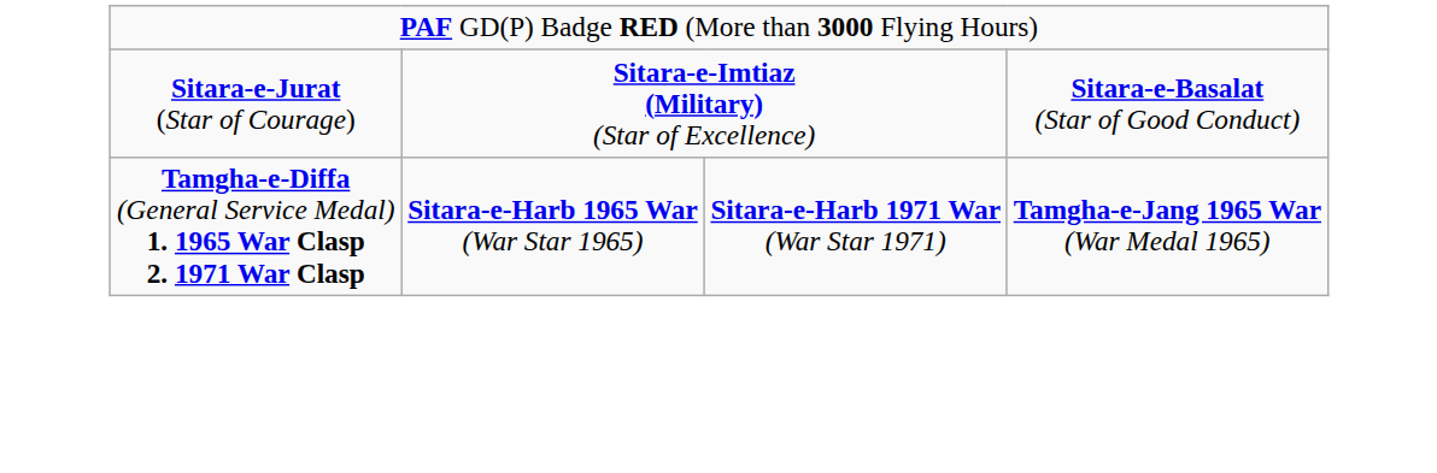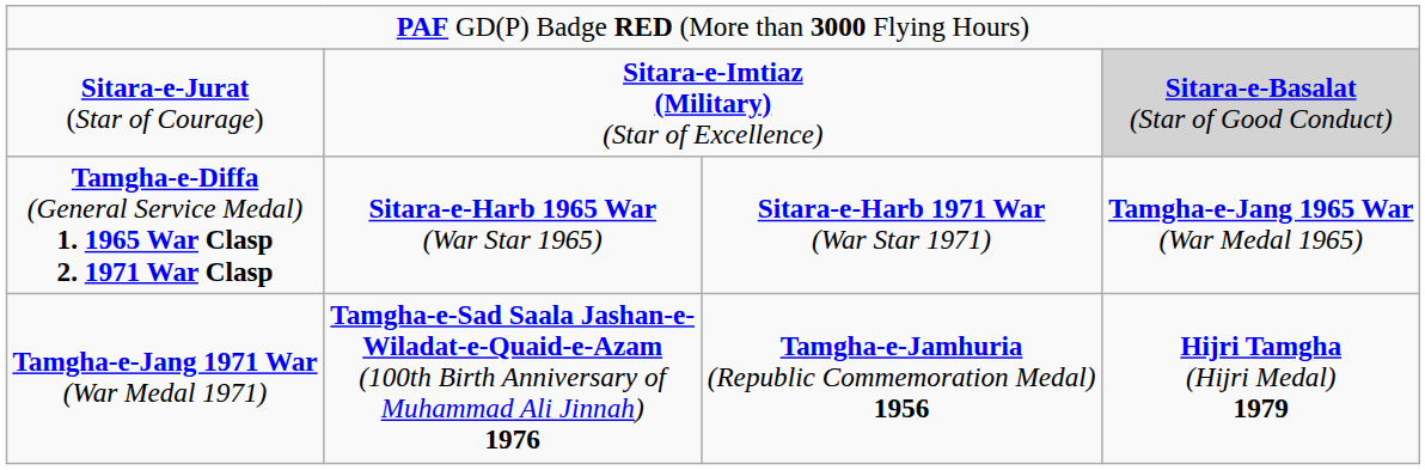Sitara-e-Jurat (Star of Courage) | column 4: no background -> lightgrey background
+ row: Tamgha-e-Jang 1971 War (War Medal 1971) | Tamgha-e-Sad Saala Jashan-e- Wiladat-e-Quaid-e-Azam (100th Birth Anniversary of Muhammad Ali Jinnah) 1976 | Tamgha-e-Jamhuria (Republic Commemoration Medal) 1956 | Hijri Tamgha (Hijri Medal) 1979
